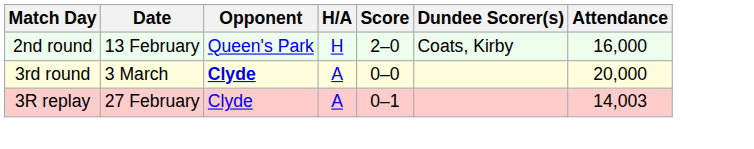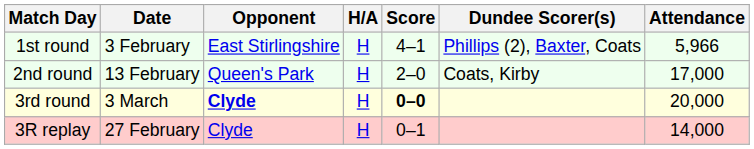+ row: 1st round | 3 February | East Stirlingshire | H | 4–1 | Phillips (2), Baxter, Coats | 5,966
2nd round | Attendance: 16,000 -> 17,000
3rd round | H/A: A -> H
3rd round | Score: normal -> bold
3R replay | H/A: A -> H
3R replay | Attendance: 14,003 -> 14,000
